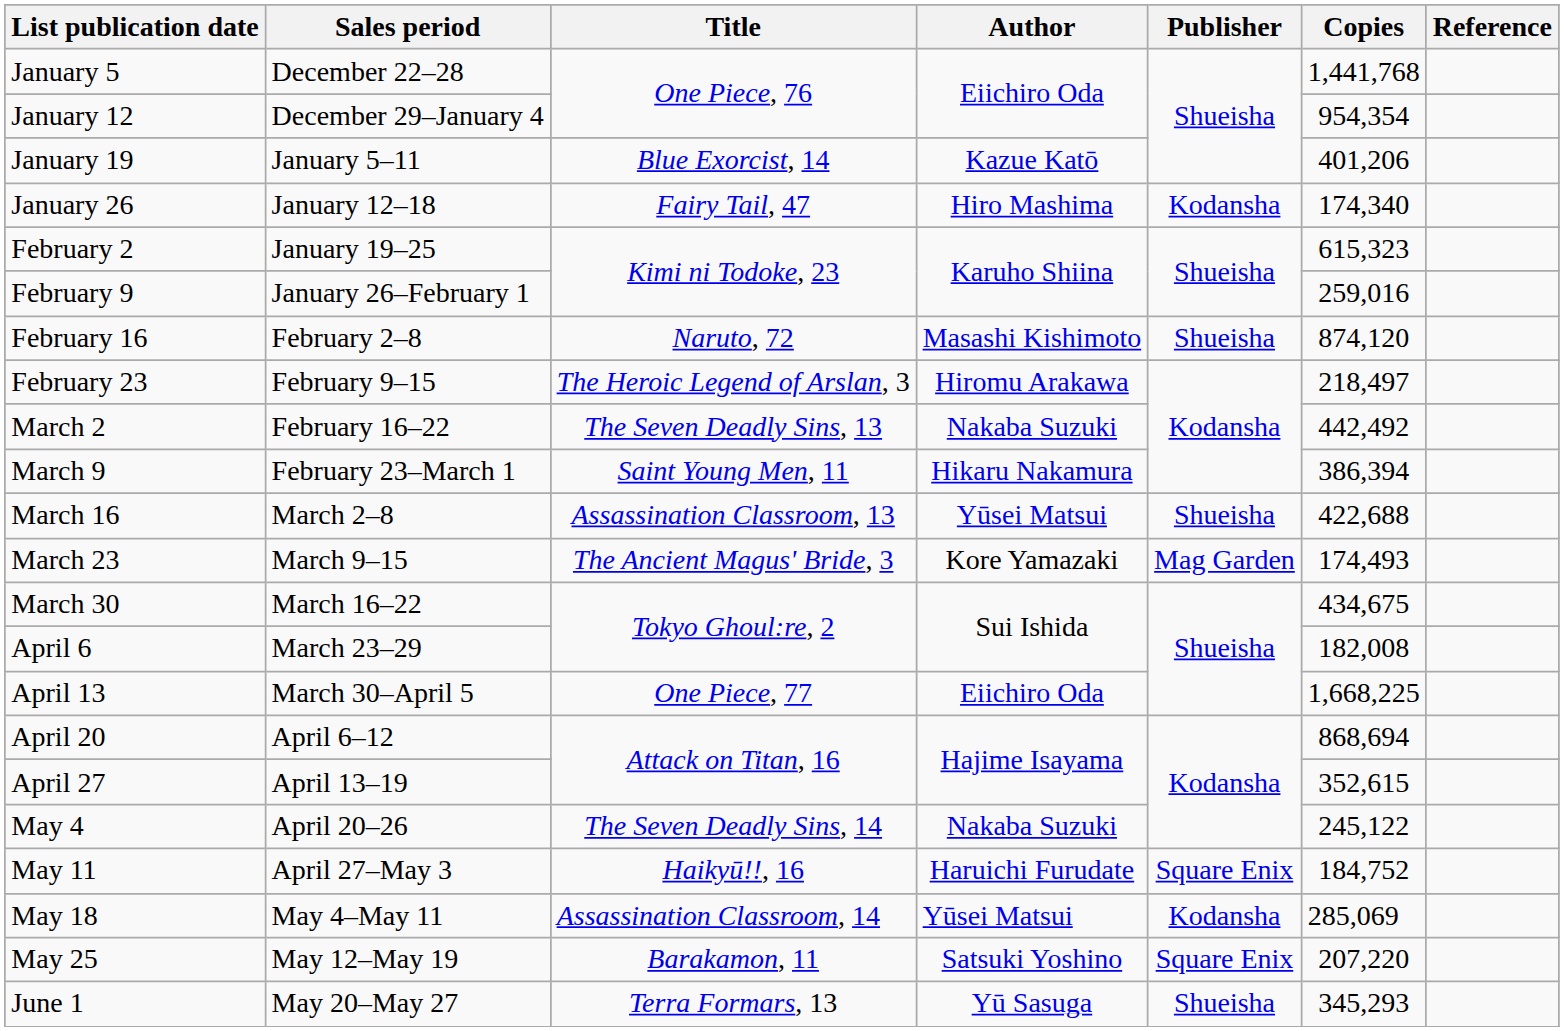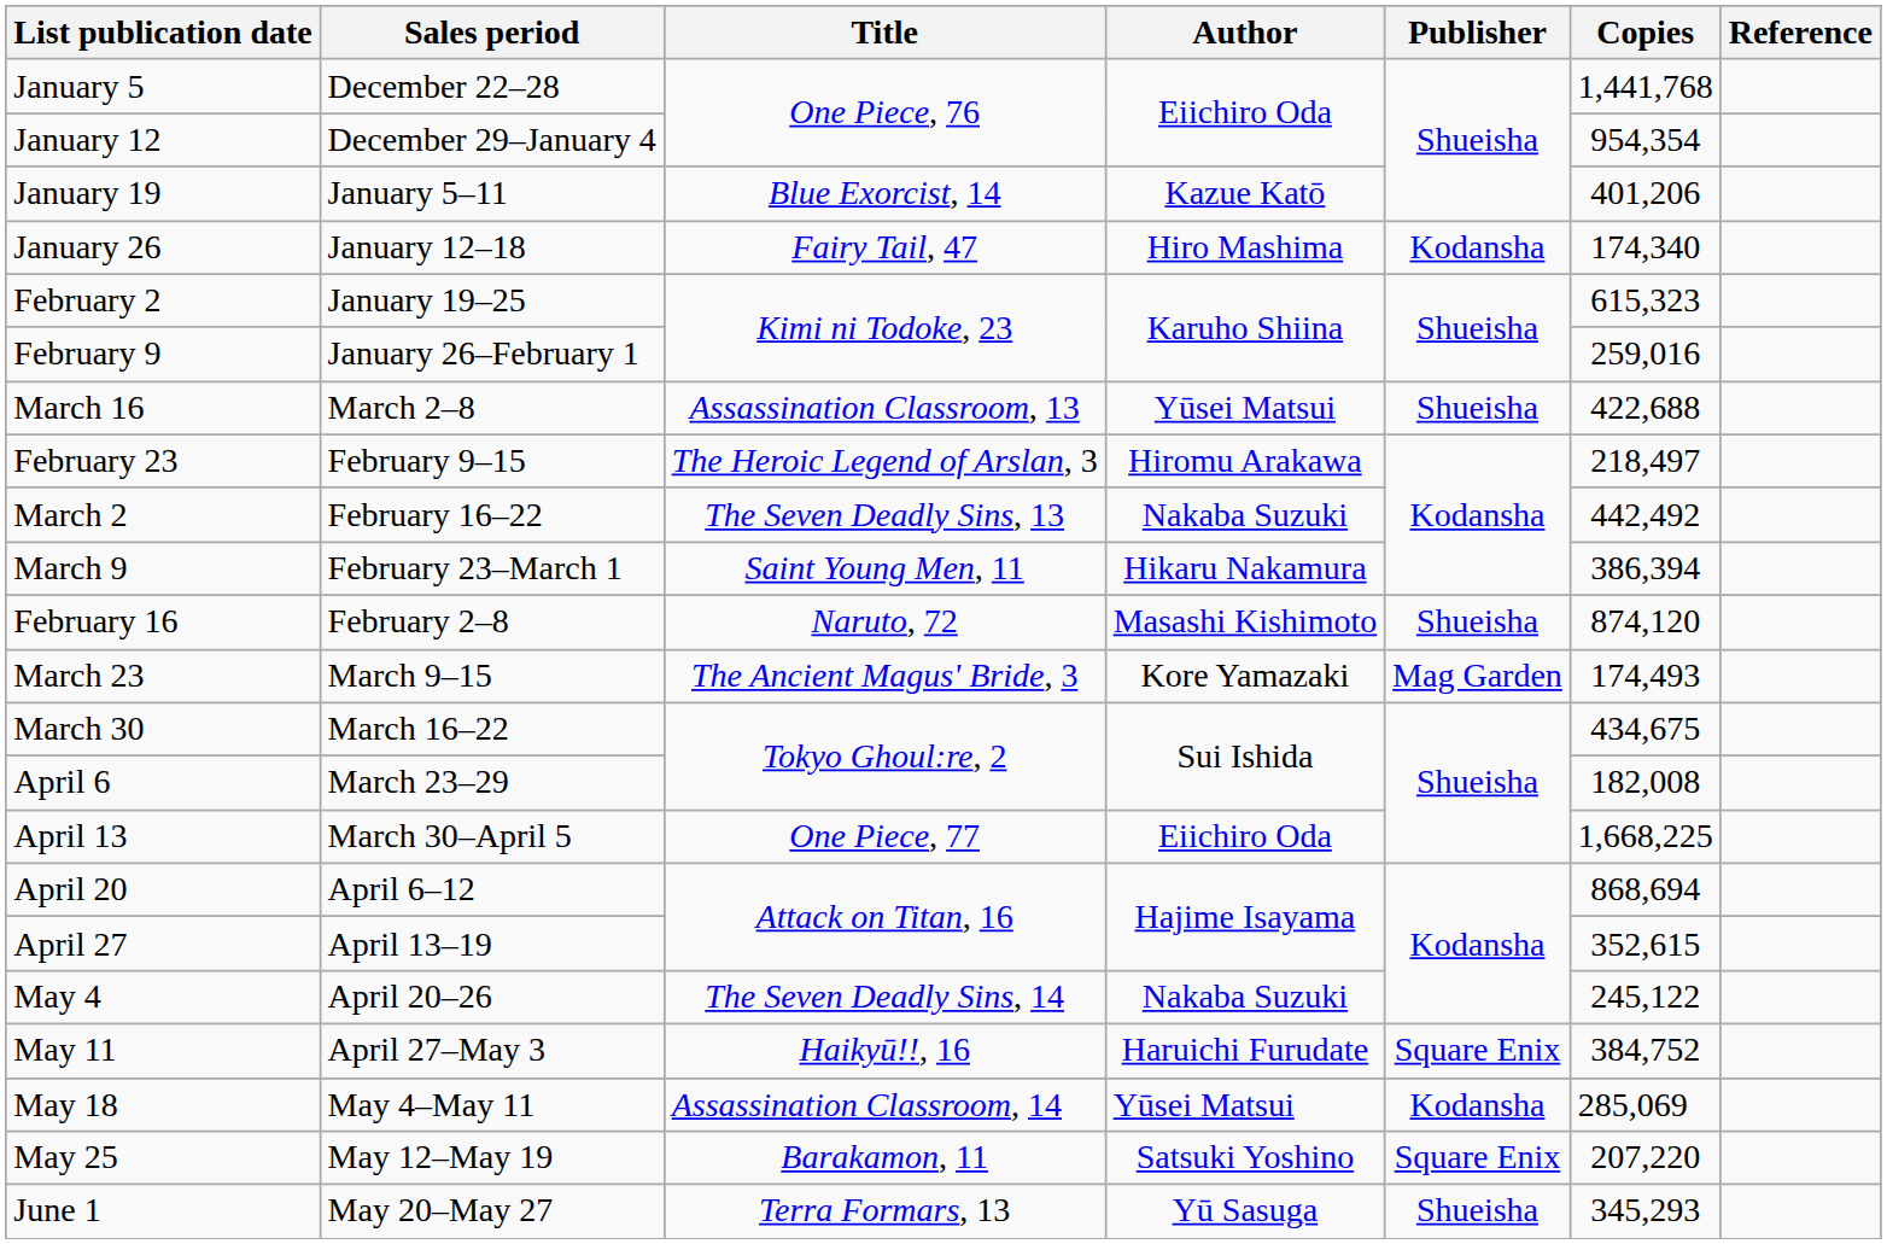rows swapped: February 16 <-> March 16
May 11 | Copies: 184,752 -> 384,752
